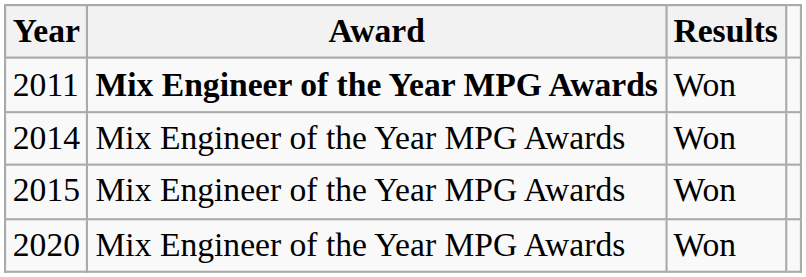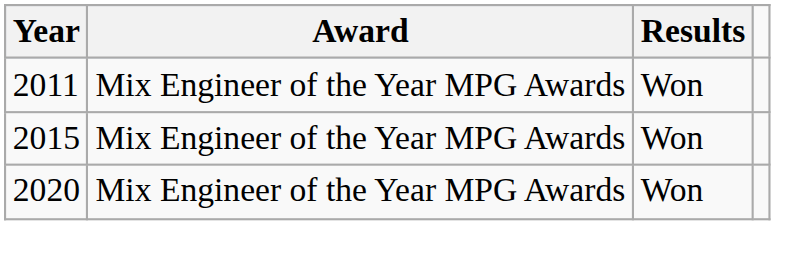2011 | Award: bold -> normal
- row: 2014 | Mix Engineer of the Year MPG Awards | Won
